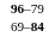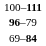+ row: 100–111
